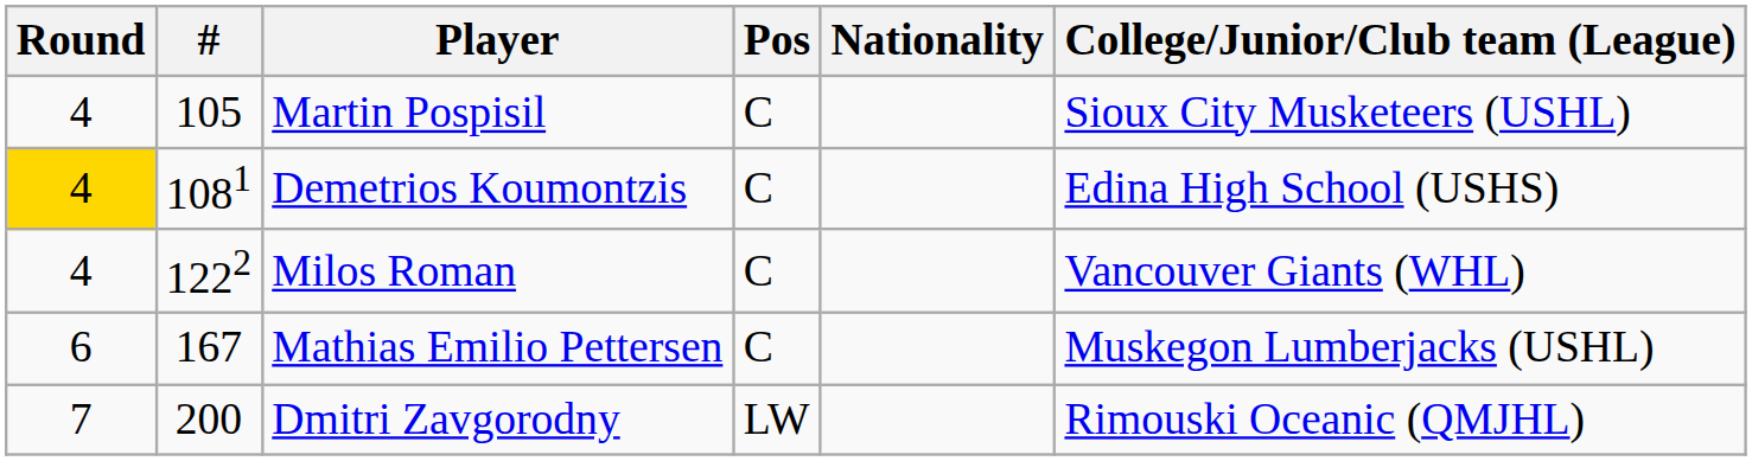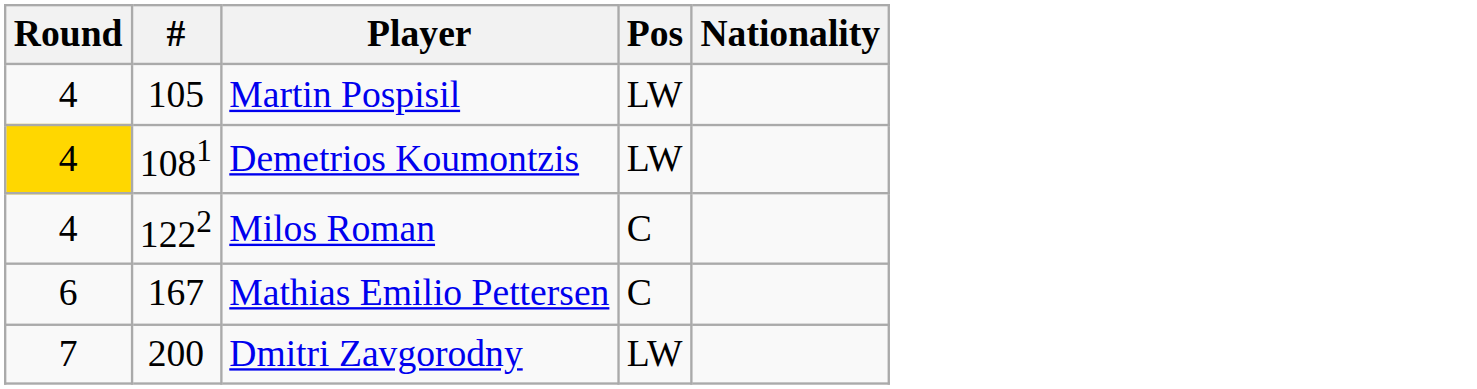- column: College/Junior/Club team (League) | Sioux City Musketeers (USHL) | Edina High School (USHS) | Vancouver Giants (WHL) | Muskegon Lumberjacks (USHL) | Rimouski Oceanic (QMJHL)
Martin Pospisil | Pos: C -> LW
Demetrios Koumontzis | Pos: C -> LW
